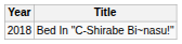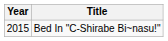Bed In "C-Shirabe Bi~nasu!" | Year: 2018 -> 2015
